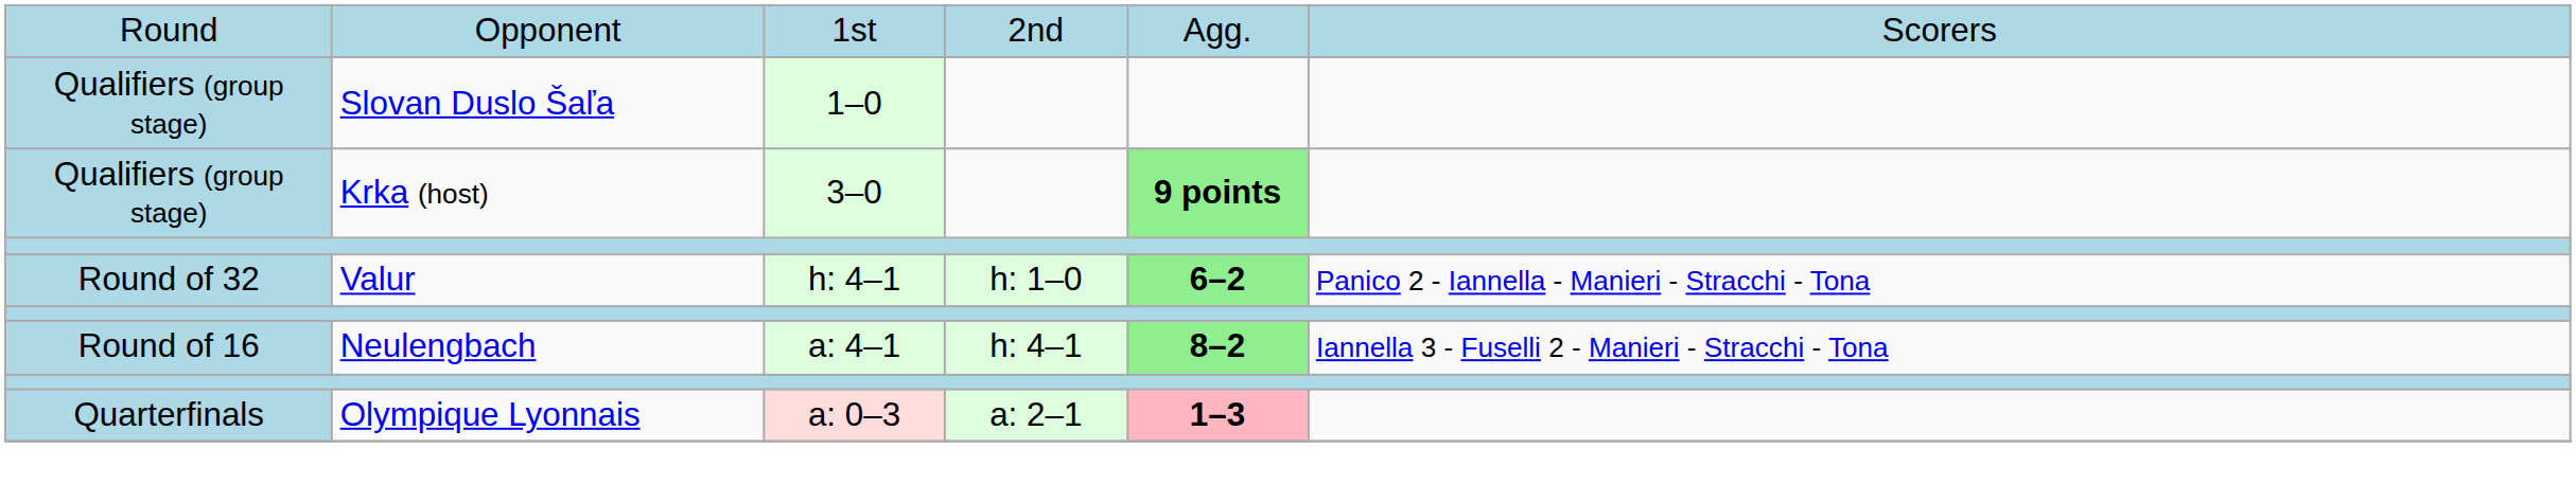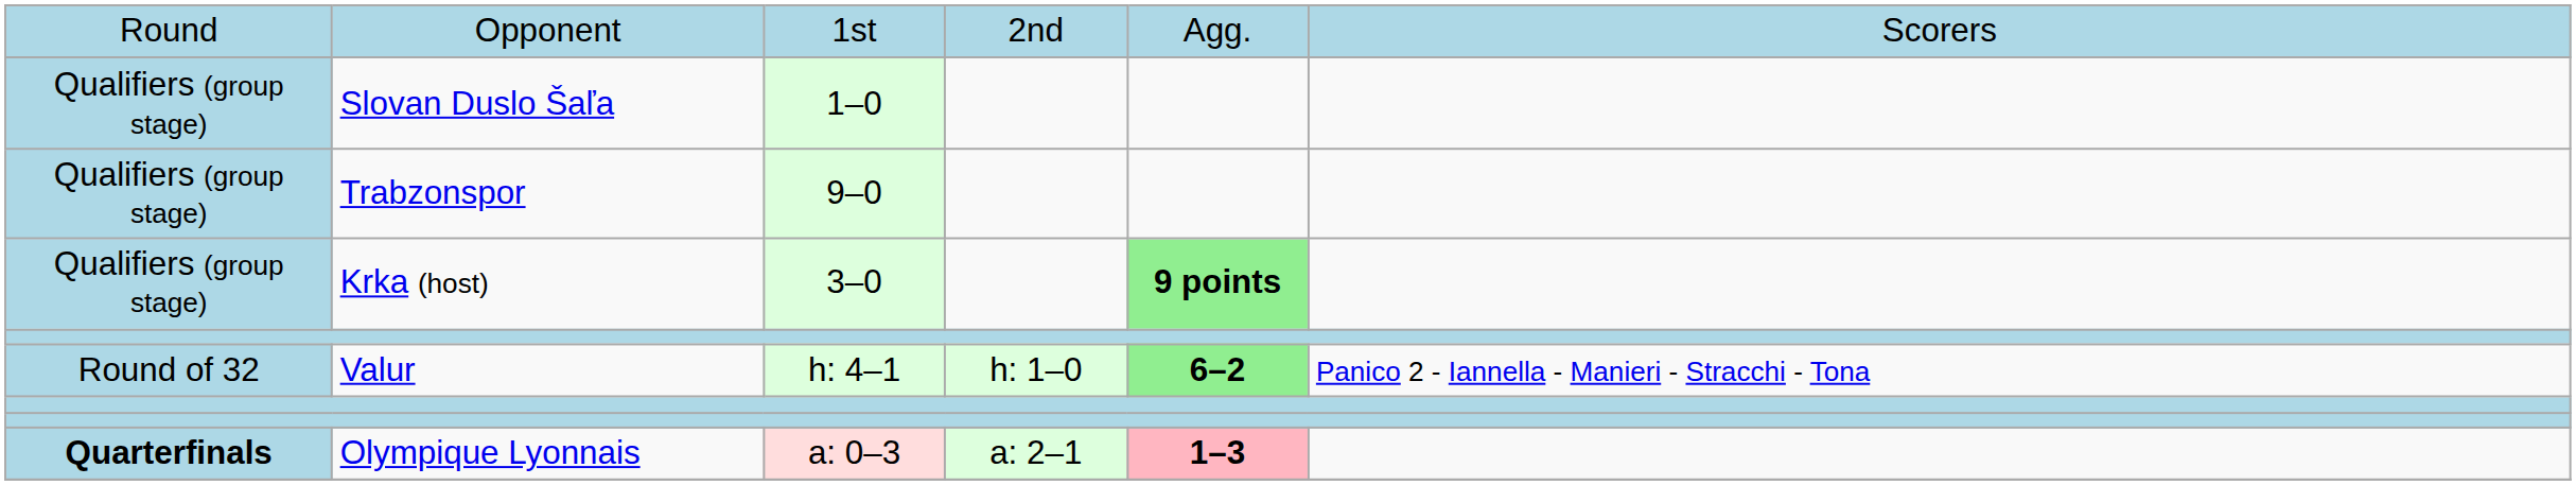+ row: Qualifiers (group stage) | Trabzonspor | 9–0
- row: Round of 16 | Neulengbach | a: 4–1 | h: 4–1 | 8–2 | Iannella 3 - Fuselli 2 - Manieri - Stracchi - Tona
Olympique Lyonnais | column 1: normal -> bold
